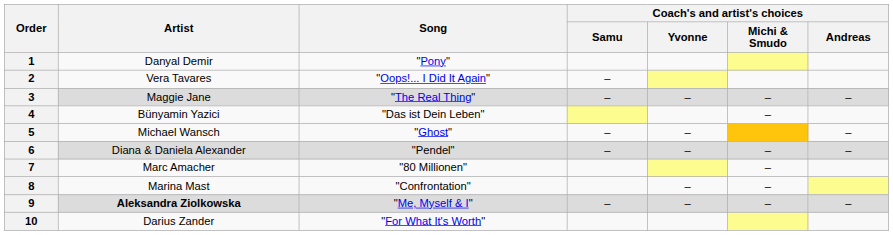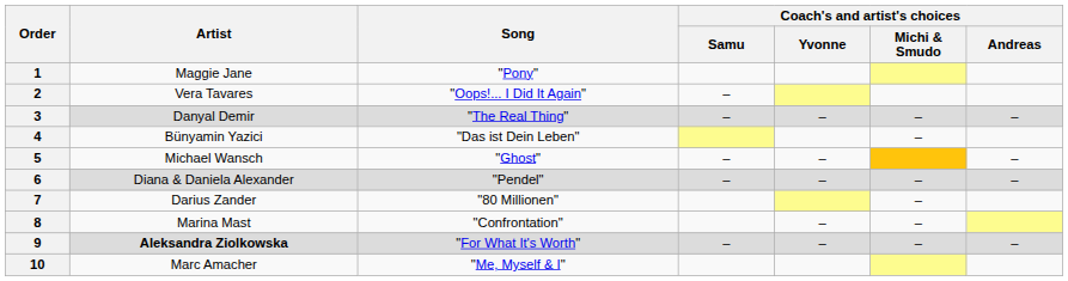1 | Artist: Danyal Demir -> Maggie Jane
3 | Artist: Maggie Jane -> Danyal Demir
7 | Artist: Marc Amacher -> Darius Zander
9 | Song: "Me, Myself & I" -> "For What It's Worth"
10 | Artist: Darius Zander -> Marc Amacher
10 | Song: "For What It's Worth" -> "Me, Myself & I"
